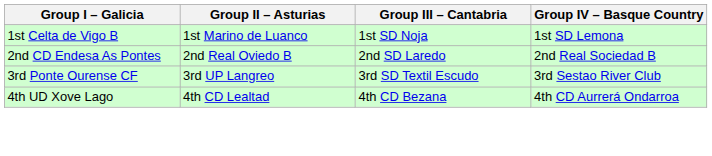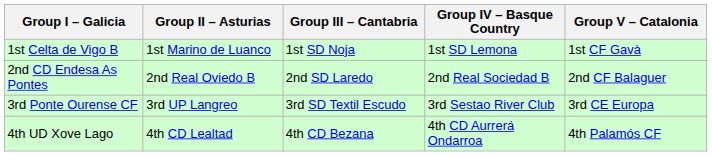+ column: Group V – Catalonia | 1st CF Gavà | 2nd CF Balaguer | 3rd CE Europa | 4th Palamós CF
